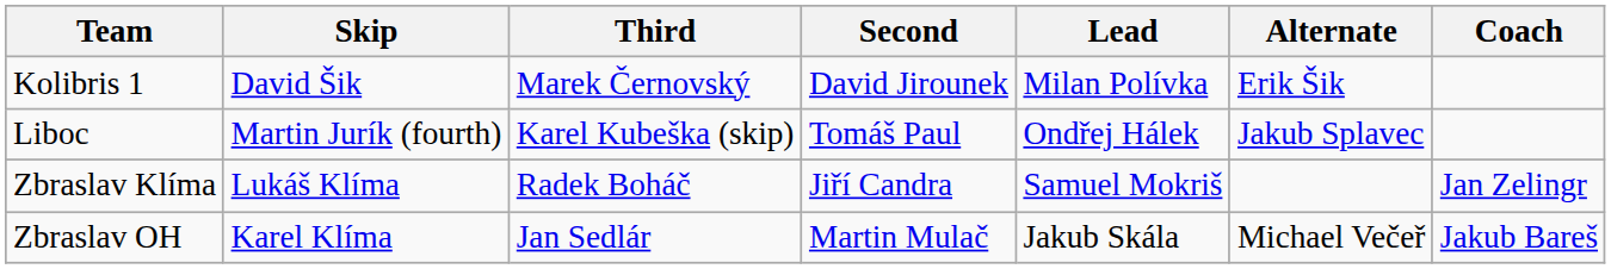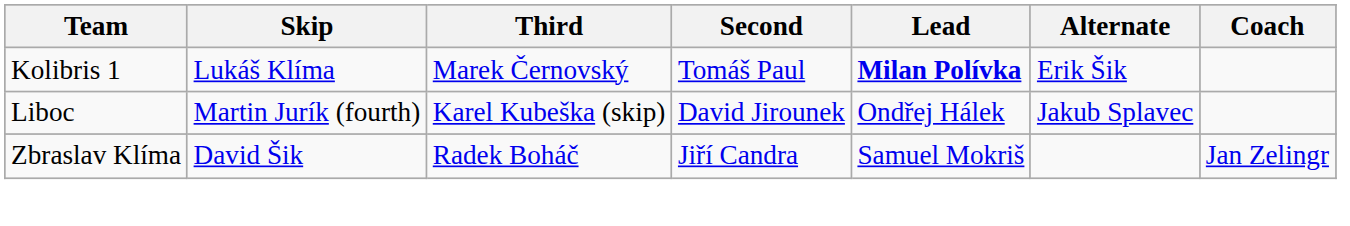Kolibris 1 | Skip: David Šik -> Lukáš Klíma
Kolibris 1 | Second: David Jirounek -> Tomáš Paul
Kolibris 1 | Lead: normal -> bold
Liboc | Second: Tomáš Paul -> David Jirounek
Zbraslav Klíma | Skip: Lukáš Klíma -> David Šik
- row: Zbraslav OH | Karel Klíma | Jan Sedlár | Martin Mulač | Jakub Skála | Michael Večeř | Jakub Bareš
